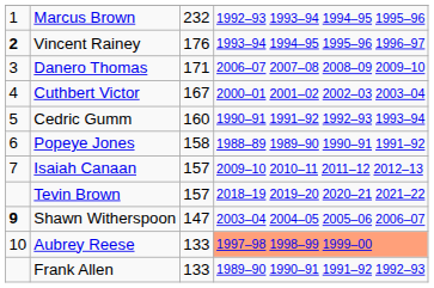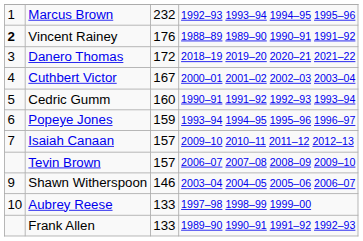Vincent Rainey | column 4: 1993–94 1994–95 1995–96 1996–97 -> 1988–89 1989–90 1990–91 1991–92
Danero Thomas | column 3: 171 -> 172
Danero Thomas | column 4: 2006–07 2007–08 2008–09 2009–10 -> 2018–19 2019–20 2020–21 2021–22
Popeye Jones | column 3: 158 -> 159
Popeye Jones | column 4: 1988–89 1989–90 1990–91 1991–92 -> 1993–94 1994–95 1995–96 1996–97
Tevin Brown | column 4: 2018–19 2019–20 2020–21 2021–22 -> 2006–07 2007–08 2008–09 2009–10
Shawn Witherspoon | column 1: bold -> normal
Shawn Witherspoon | column 3: 147 -> 146
Aubrey Reese | column 4: lightsalmon background -> no background
